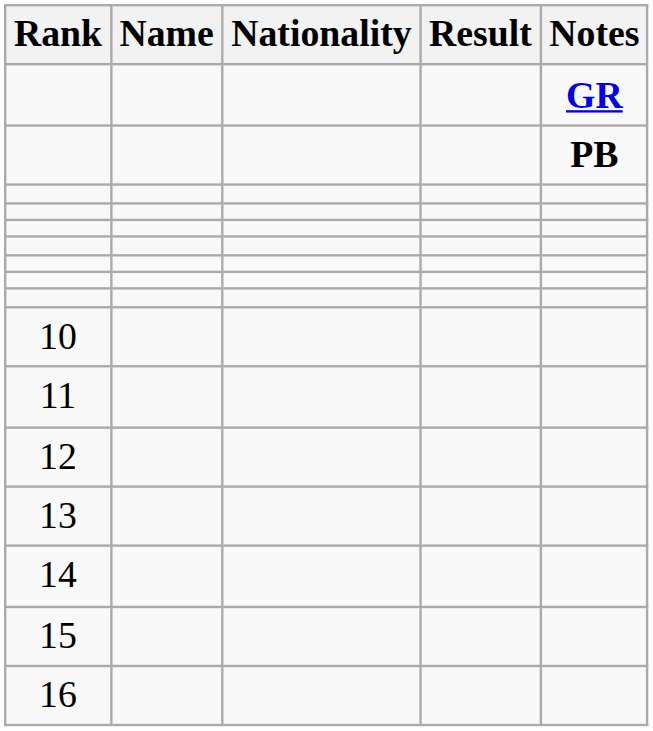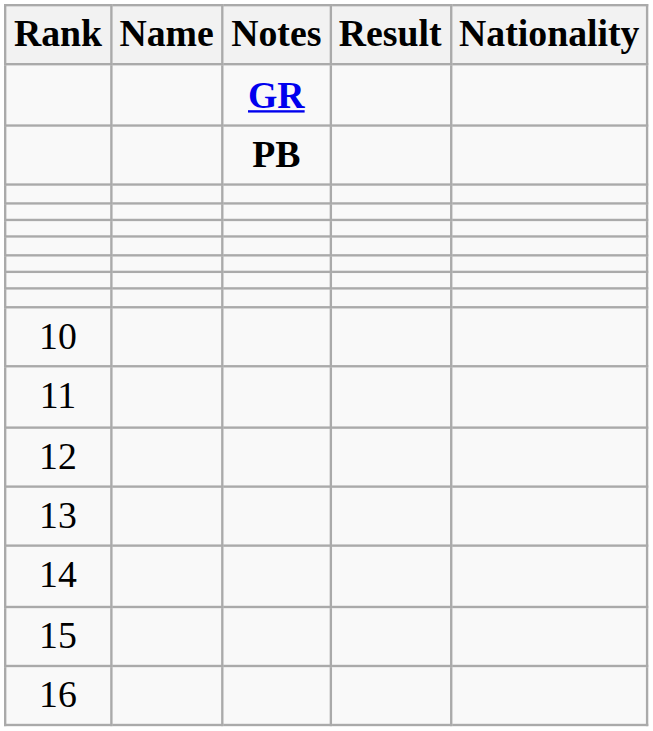columns swapped: Nationality <-> Notes
